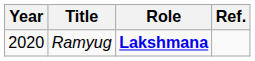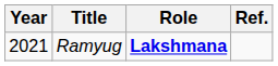Ramyug | Year: 2020 -> 2021
